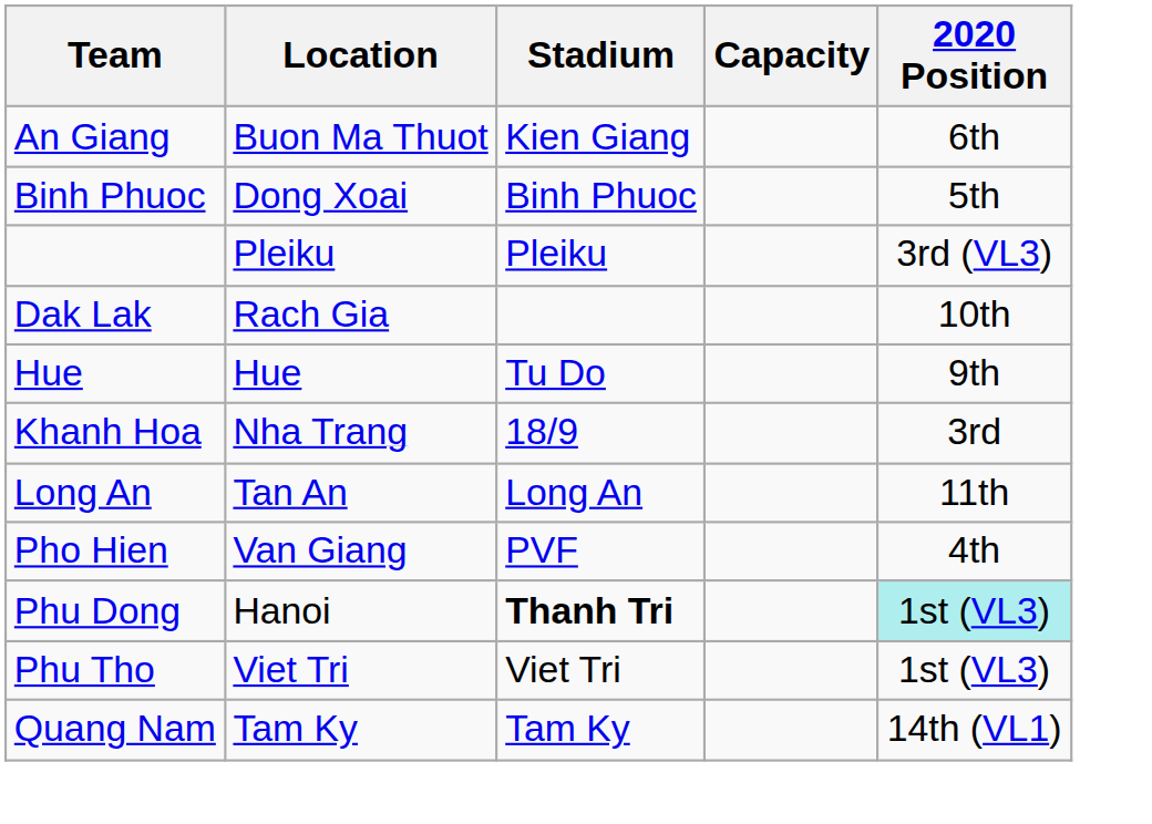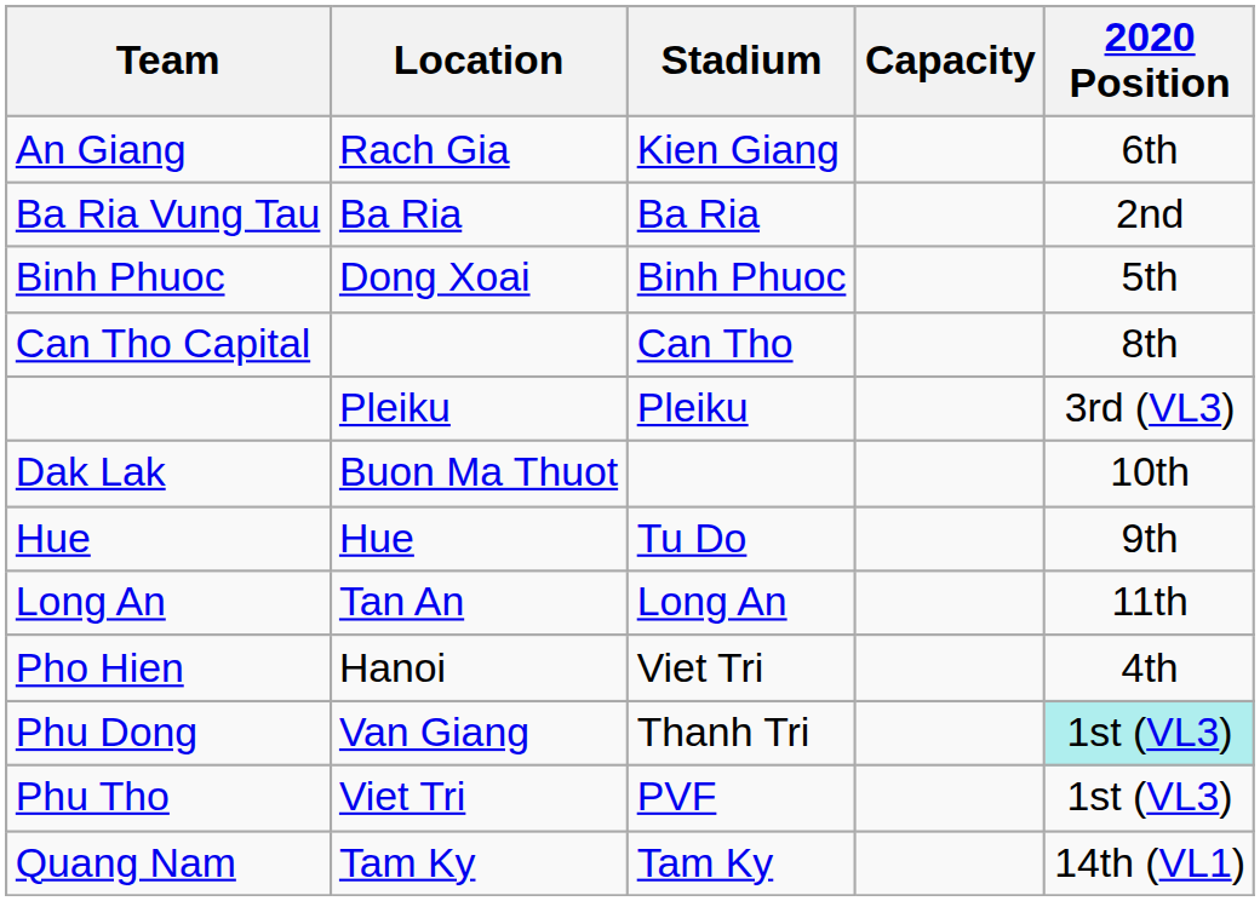An Giang | Location: Buon Ma Thuot -> Rach Gia
+ row: Ba Ria Vung Tau | Ba Ria | Ba Ria | 2nd
+ row: Can Tho Capital | Can Tho | 8th
Dak Lak | Location: Rach Gia -> Buon Ma Thuot
- row: Khanh Hoa | Nha Trang | 18/9 | 3rd
Pho Hien | Location: Van Giang -> Hanoi
Pho Hien | Stadium: PVF -> Viet Tri
Phu Dong | Location: Hanoi -> Van Giang
Phu Dong | Stadium: bold -> normal
Phu Tho | Stadium: Viet Tri -> PVF
